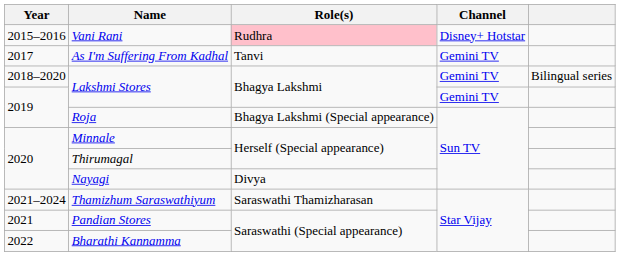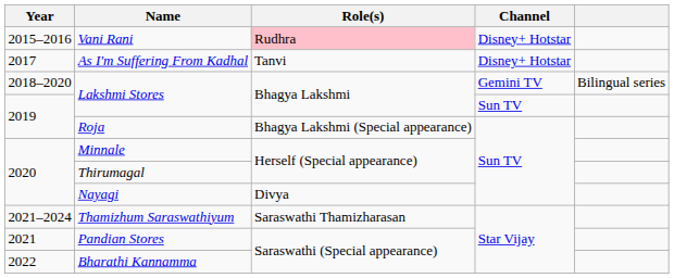As I'm Suffering From Kadhal | Channel: Gemini TV -> Disney+ Hotstar
2019 / Lakshmi Stores | Channel: Gemini TV -> Sun TV
